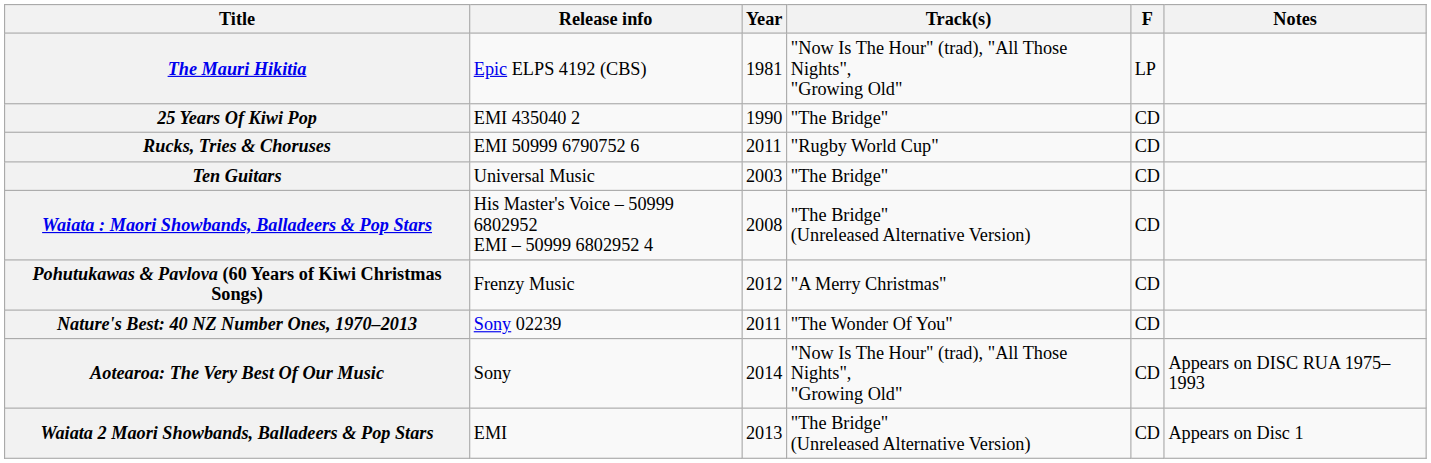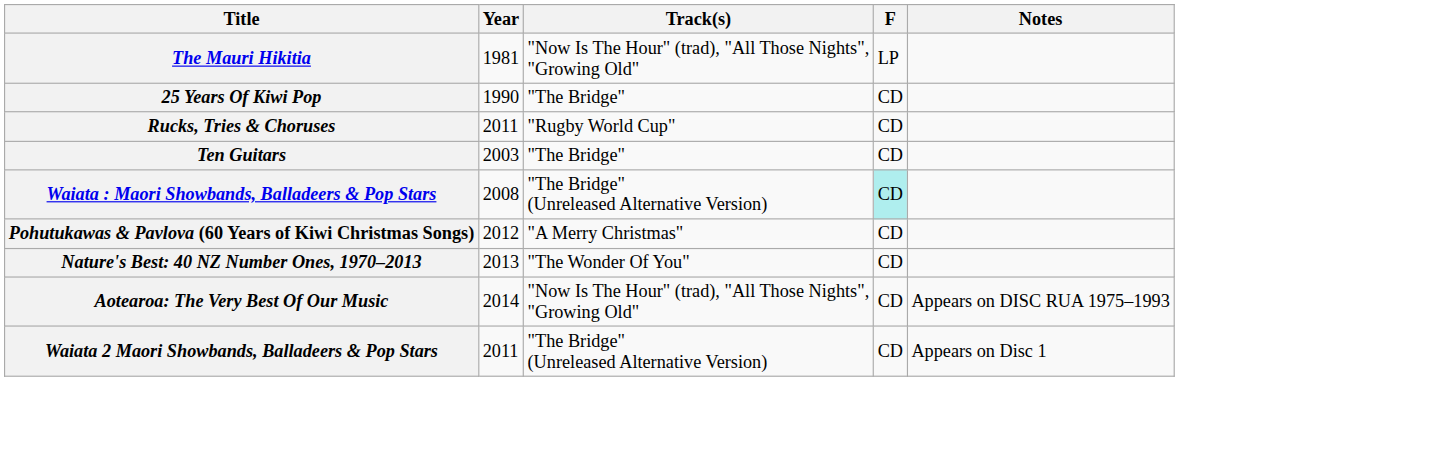- column: Release info | Epic ELPS 4192 (CBS) | EMI 435040 2 | EMI 50999 6790752 6 | Universal Music | His Master's Voice – 50999 6802952 EMI – 50999 6802952 4 | Frenzy Music | Sony 02239 | Sony | EMI
Waiata : Maori Showbands, Balladeers & Pop Stars | F: no background -> paleturquoise background
Nature's Best: 40 NZ Number Ones, 1970–2013 | Year: 2011 -> 2013
Waiata 2 Maori Showbands, Balladeers & Pop Stars | Year: 2013 -> 2011
